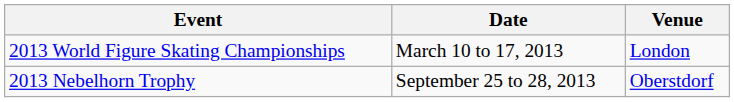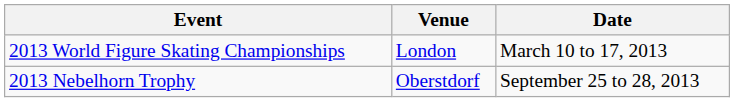columns swapped: Date <-> Venue
